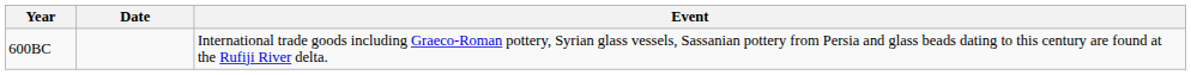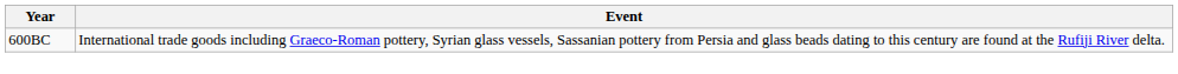- column: Date
